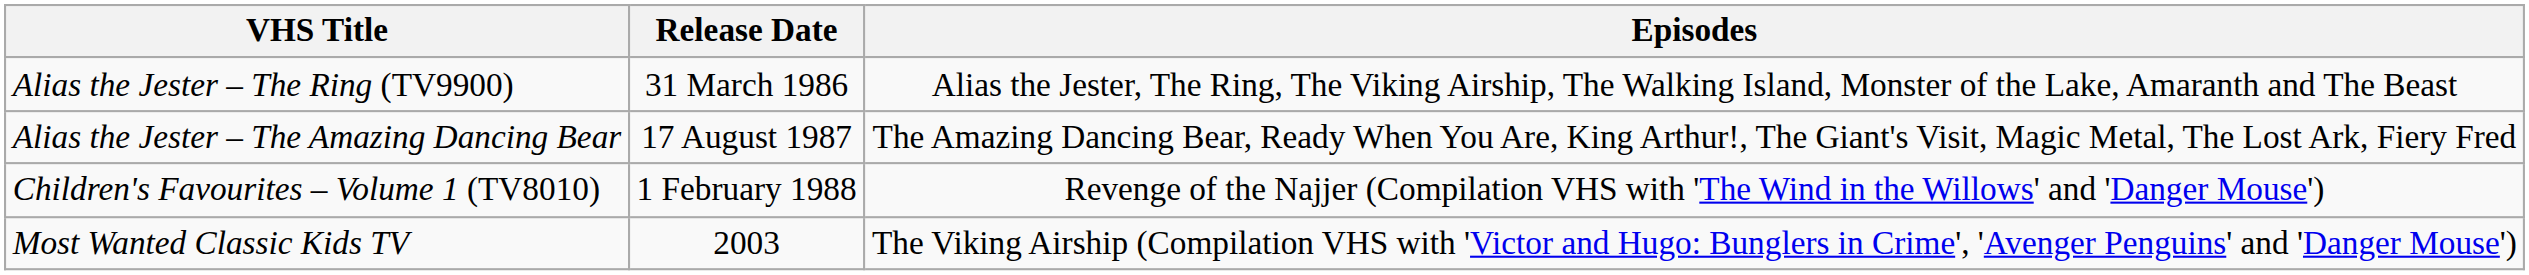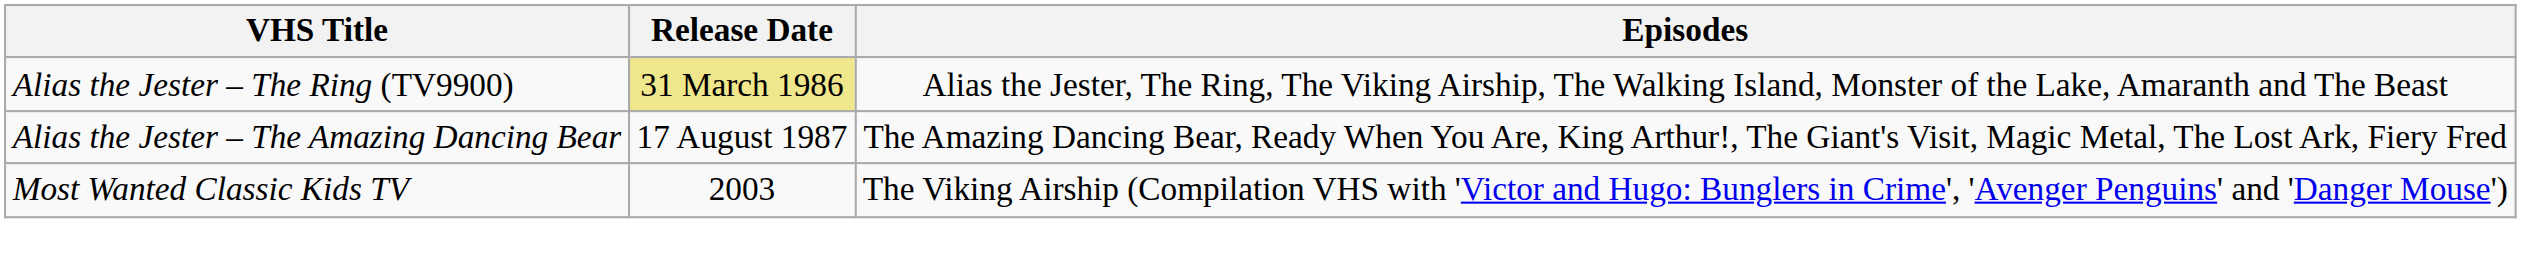Alias the Jester – The Ring (TV9900) | Release Date: no background -> khaki background
- row: Children's Favourites – Volume 1 (TV8010) | 1 February 1988 | Revenge of the Najjer (Compilation VHS with 'The Wind in the Willows' and 'Danger Mouse')
